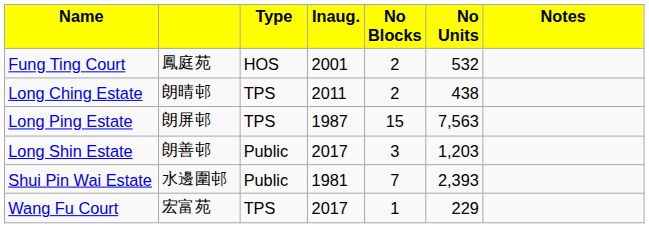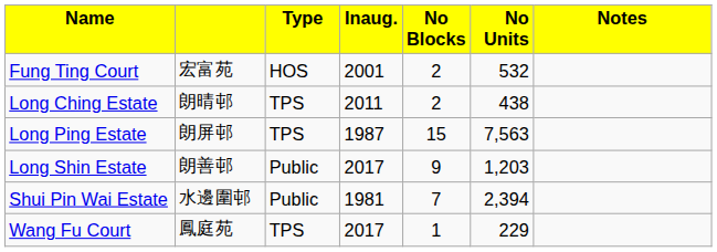Fung Ting Court | column 2: 鳳庭苑 -> 宏富苑
Long Shin Estate | column 5: 3 -> 9
Shui Pin Wai Estate | column 6: 2,393 -> 2,394
Wang Fu Court | column 2: 宏富苑 -> 鳳庭苑
